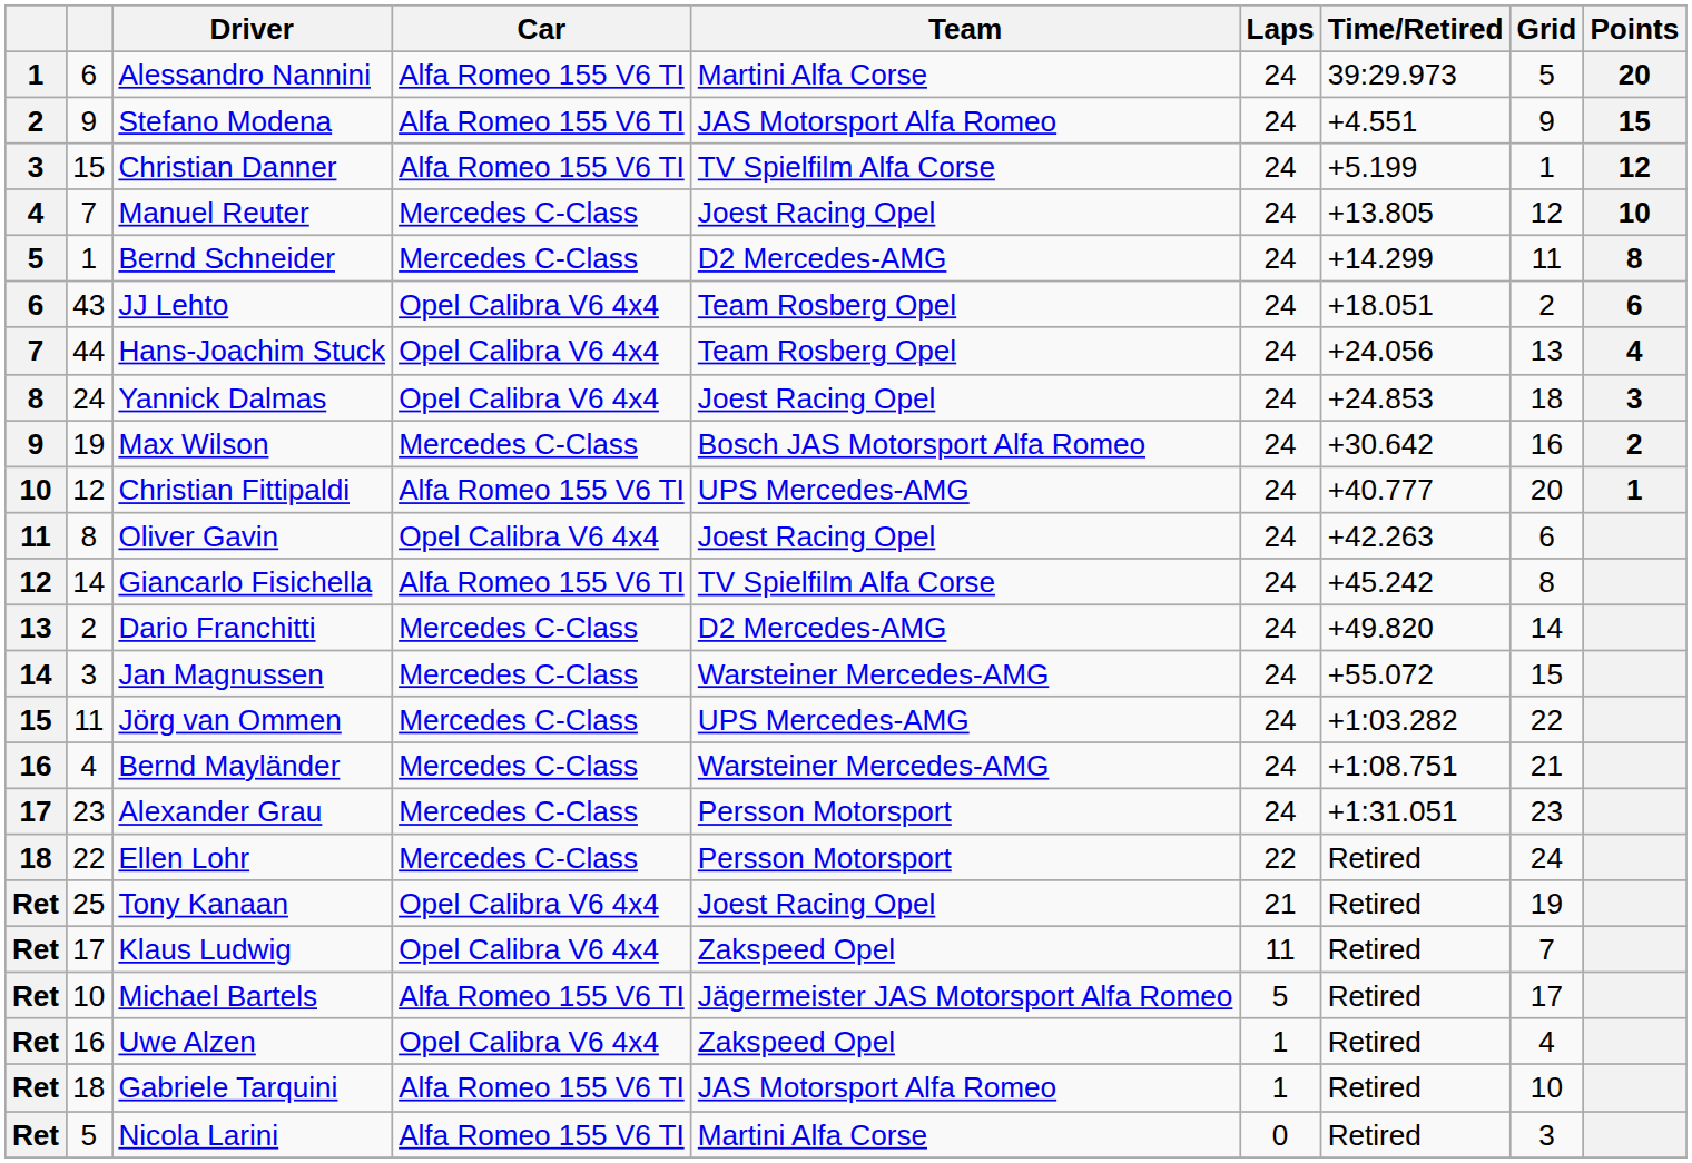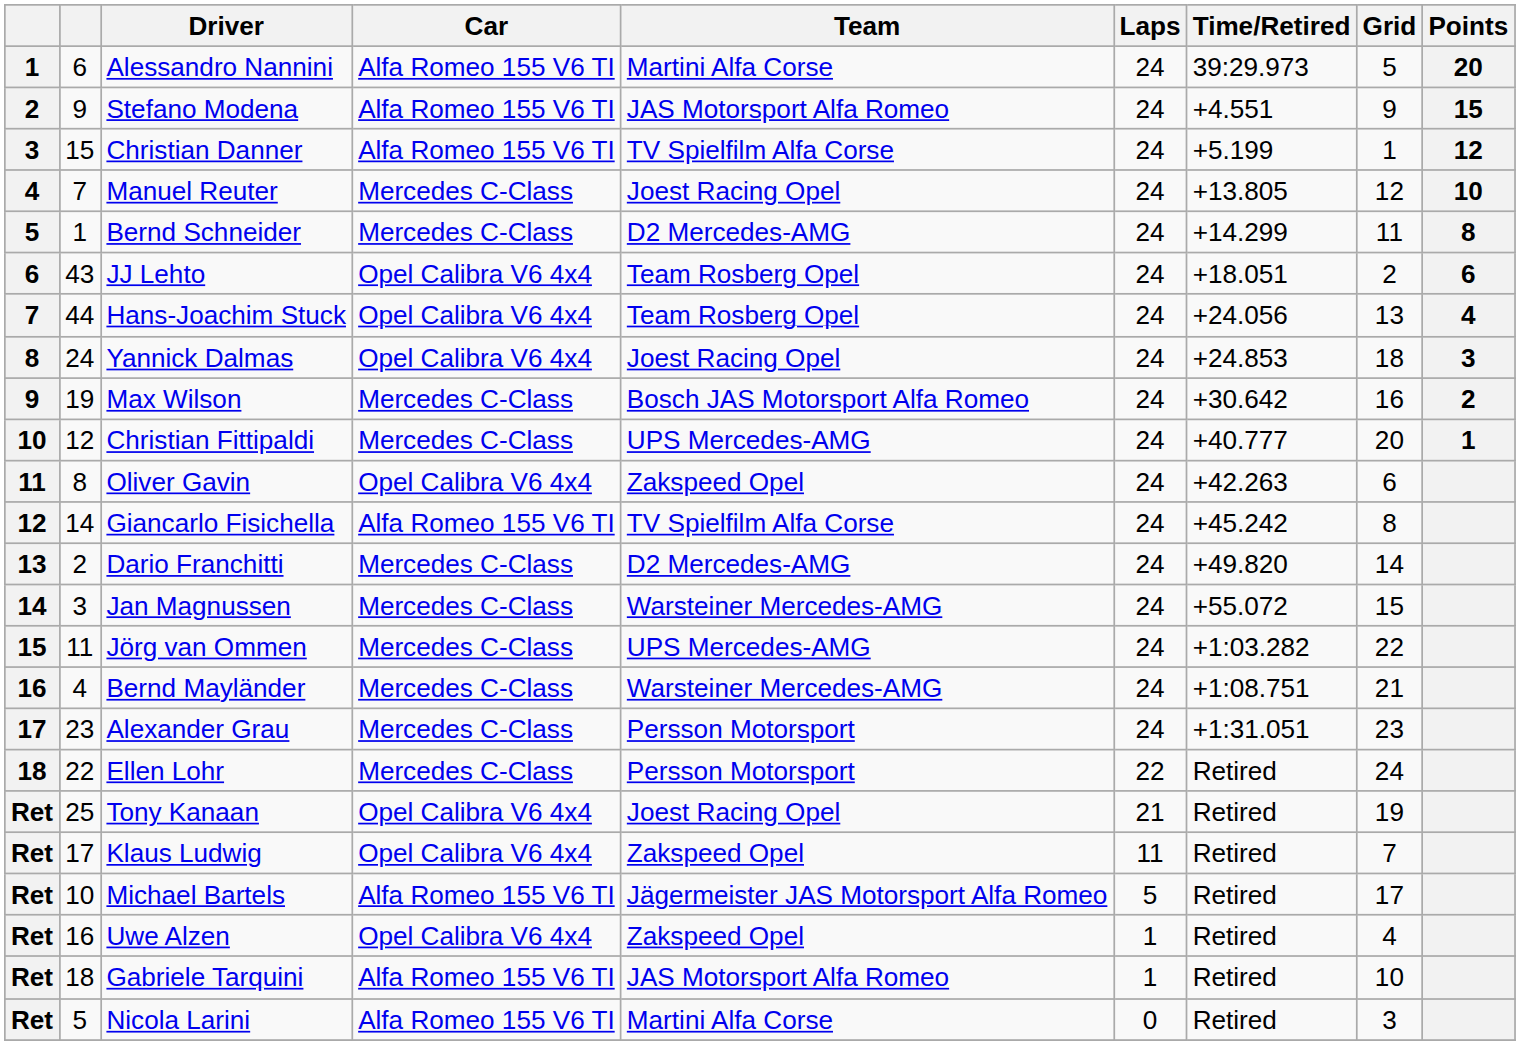Christian Fittipaldi | Car: Alfa Romeo 155 V6 TI -> Mercedes C-Class
Oliver Gavin | Team: Joest Racing Opel -> Zakspeed Opel
